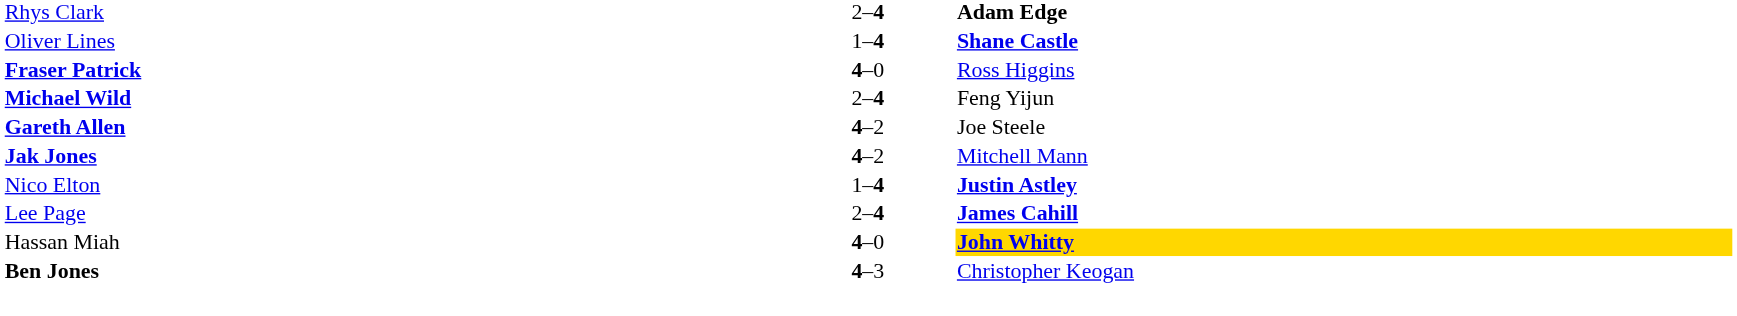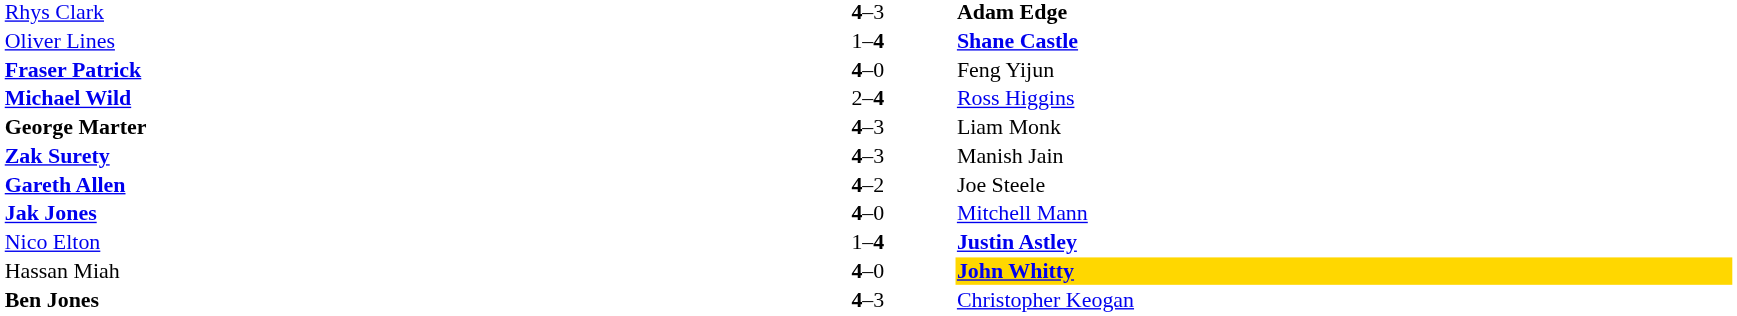Rhys Clark | column 2: 2–4 -> 4–3
Fraser Patrick | column 3: Ross Higgins -> Feng Yijun
Michael Wild | column 3: Feng Yijun -> Ross Higgins
+ row: George Marter | 4–3 | Liam Monk
+ row: Zak Surety | 4–3 | Manish Jain
Jak Jones | column 2: 4–2 -> 4–0
- row: Lee Page | 2–4 | James Cahill
